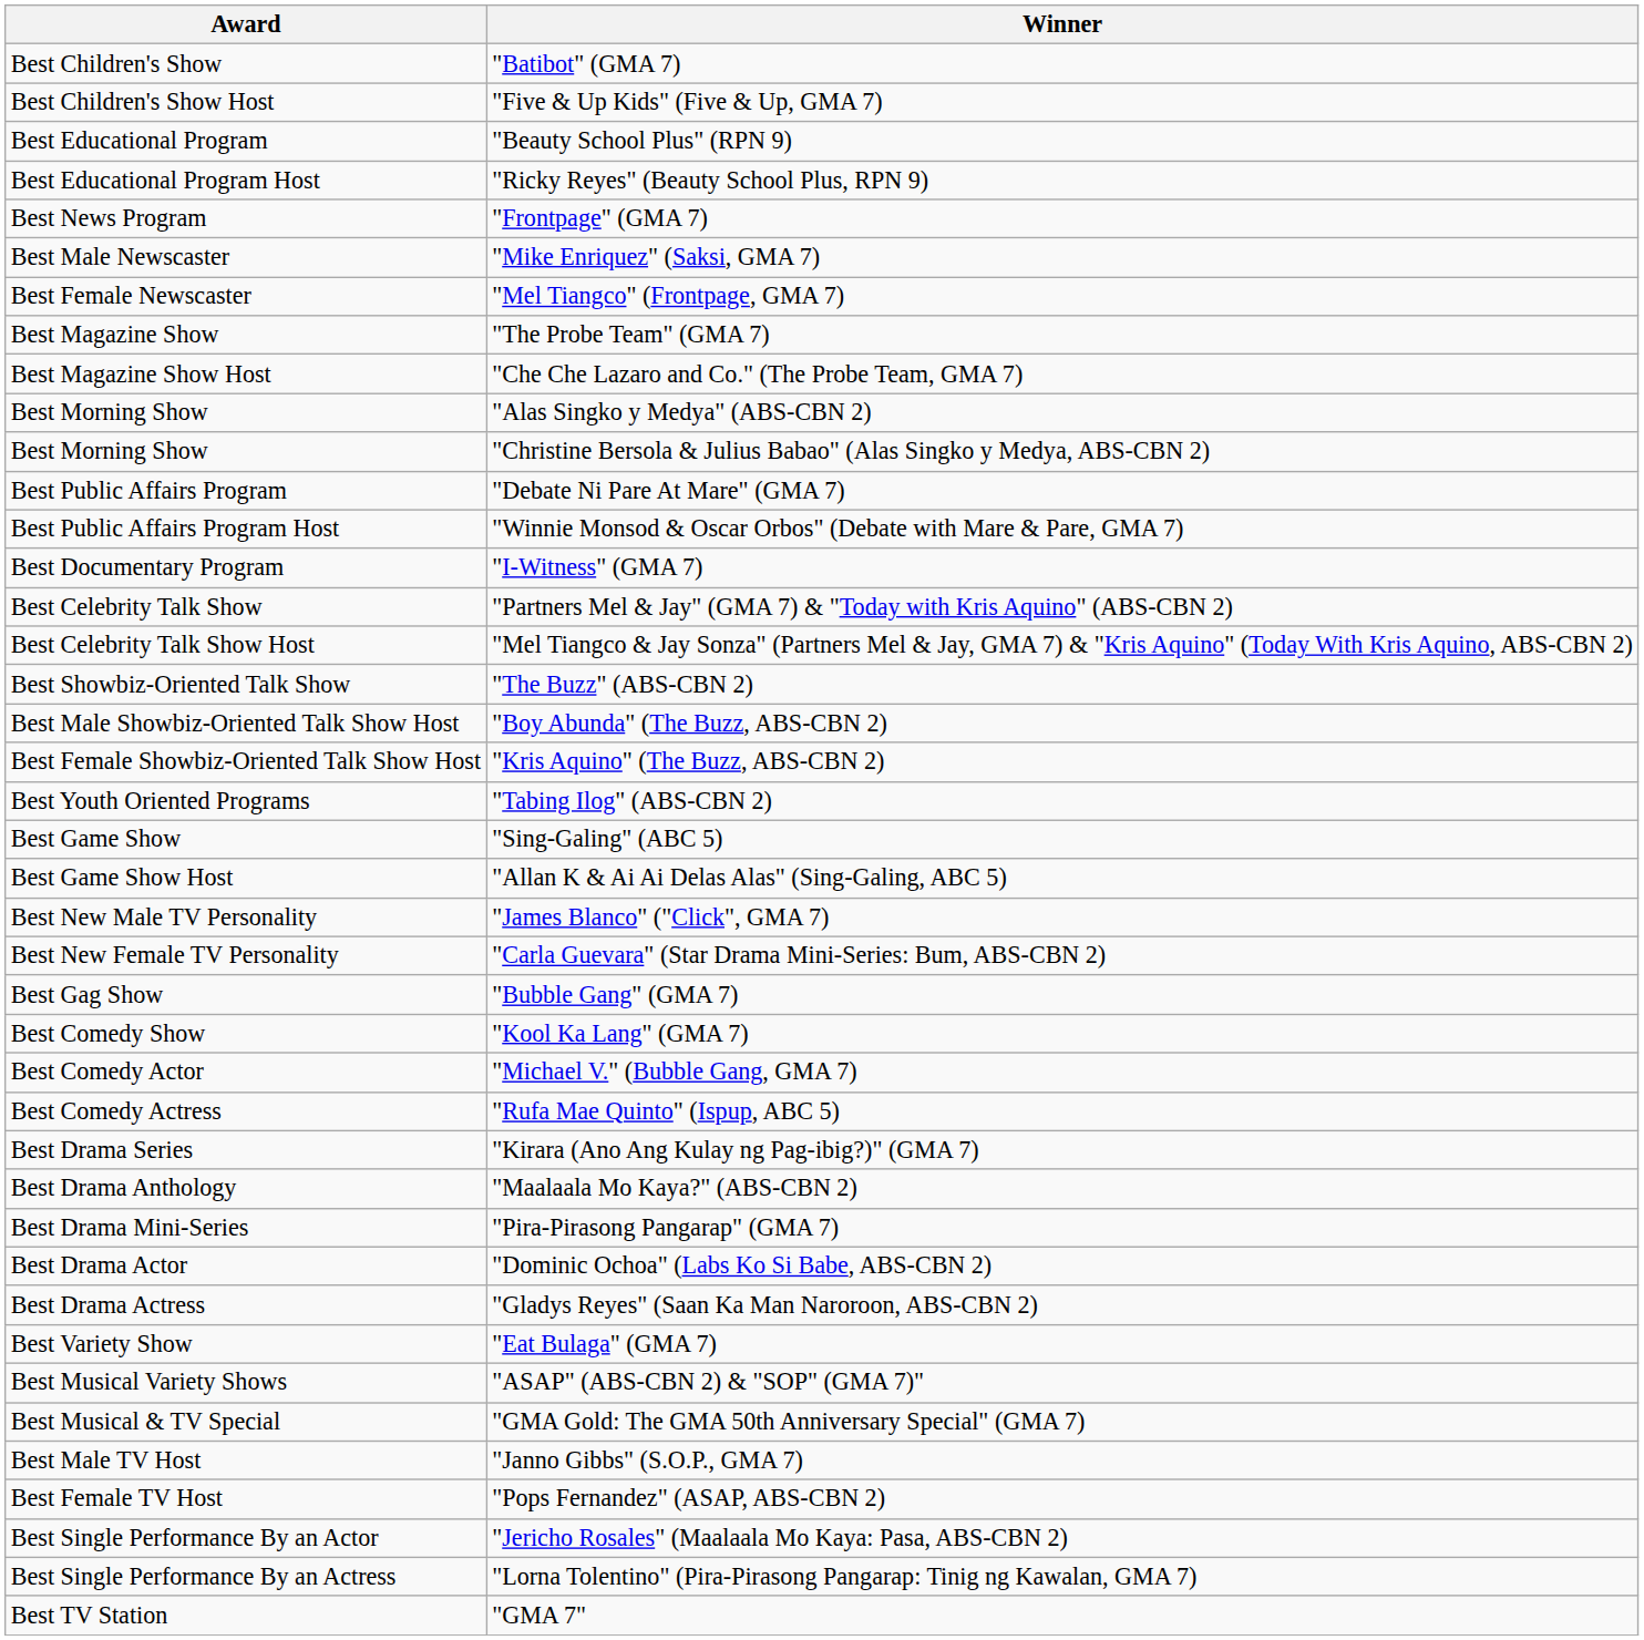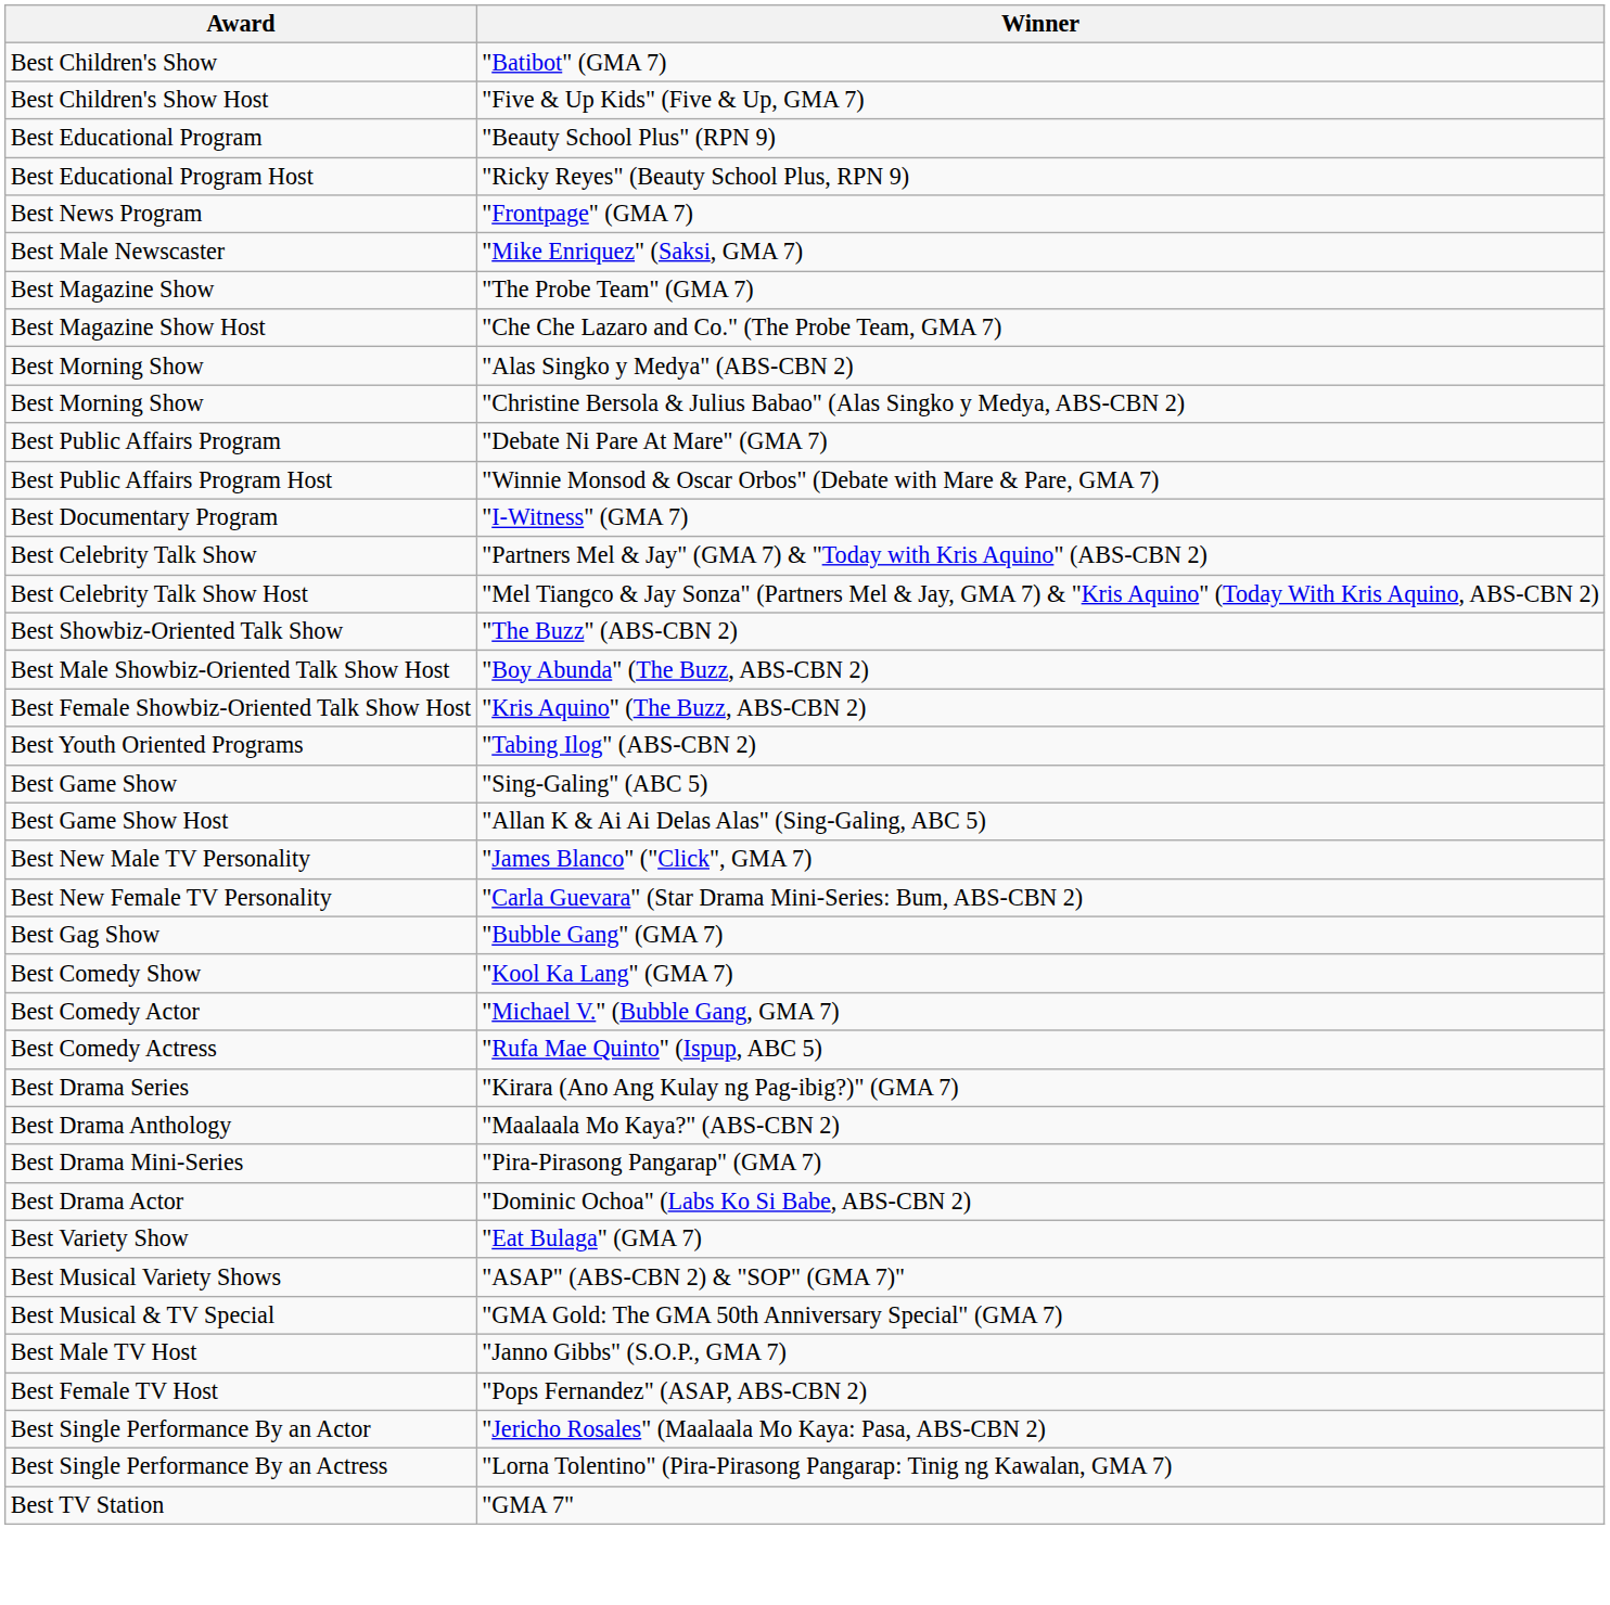- row: Best Female Newscaster | "Mel Tiangco" (Frontpage, GMA 7)
- row: Best Drama Actress | "Gladys Reyes" (Saan Ka Man Naroroon, ABS-CBN 2)
